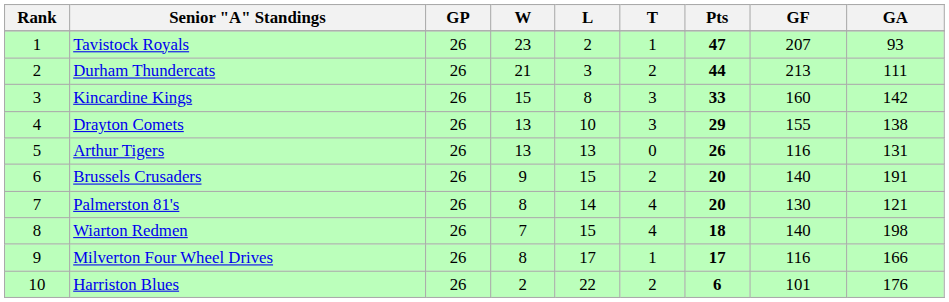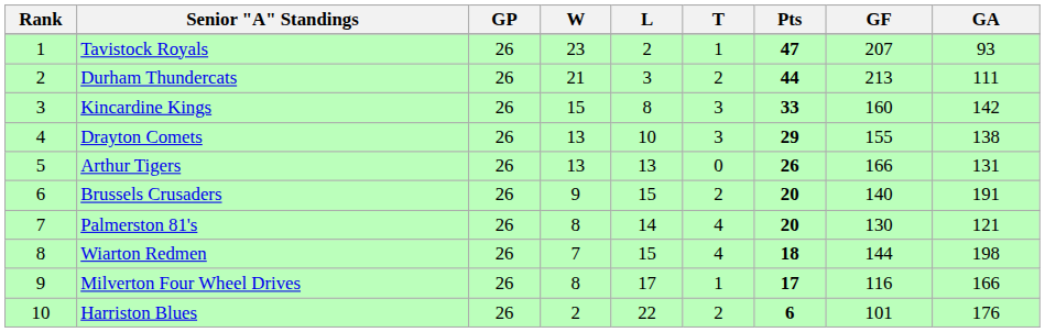Arthur Tigers | GF: 116 -> 166
Wiarton Redmen | GF: 140 -> 144
